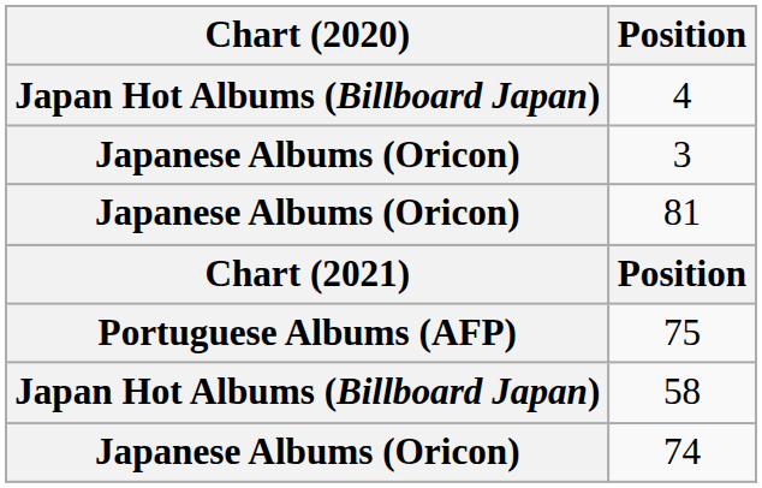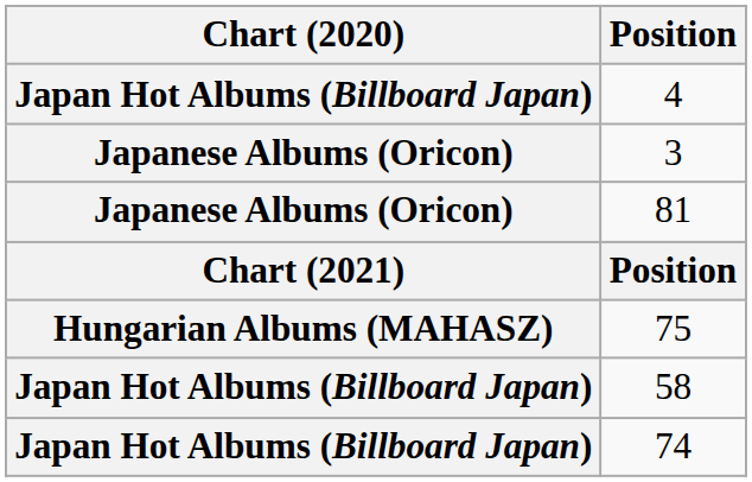75 | Chart (2020): Portuguese Albums (AFP) -> Hungarian Albums (MAHASZ)
74 | Chart (2020): Japanese Albums (Oricon) -> Japan Hot Albums (Billboard Japan)
